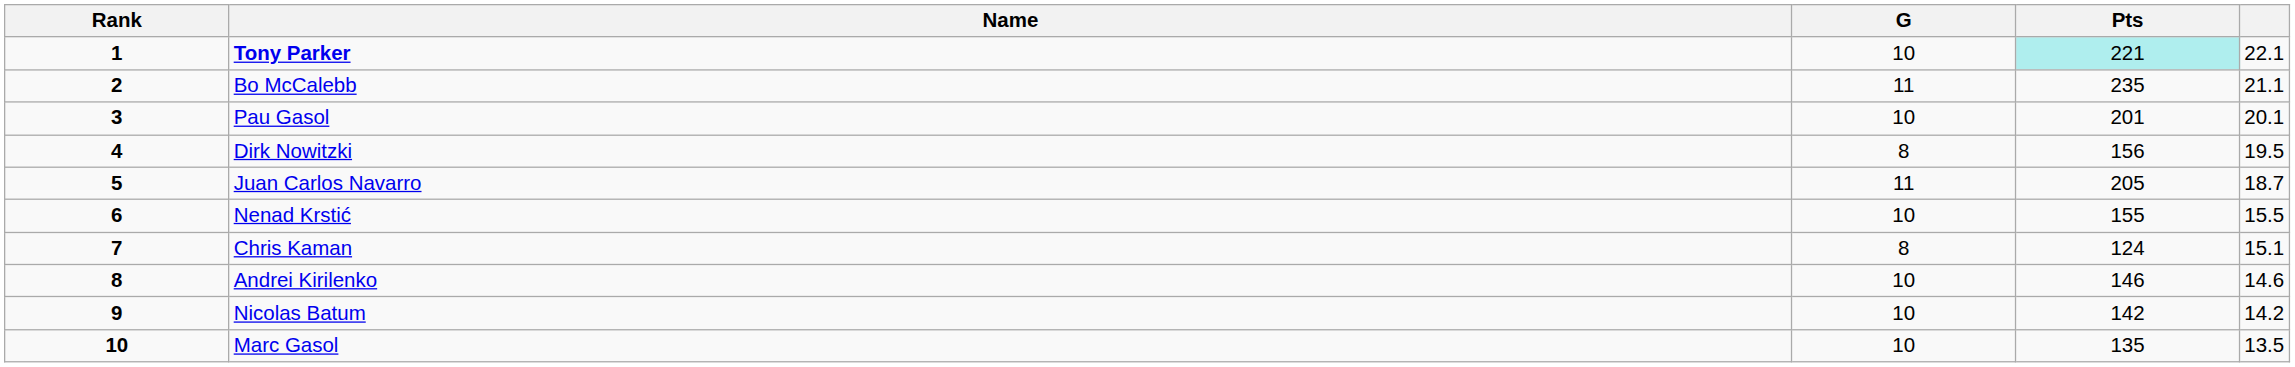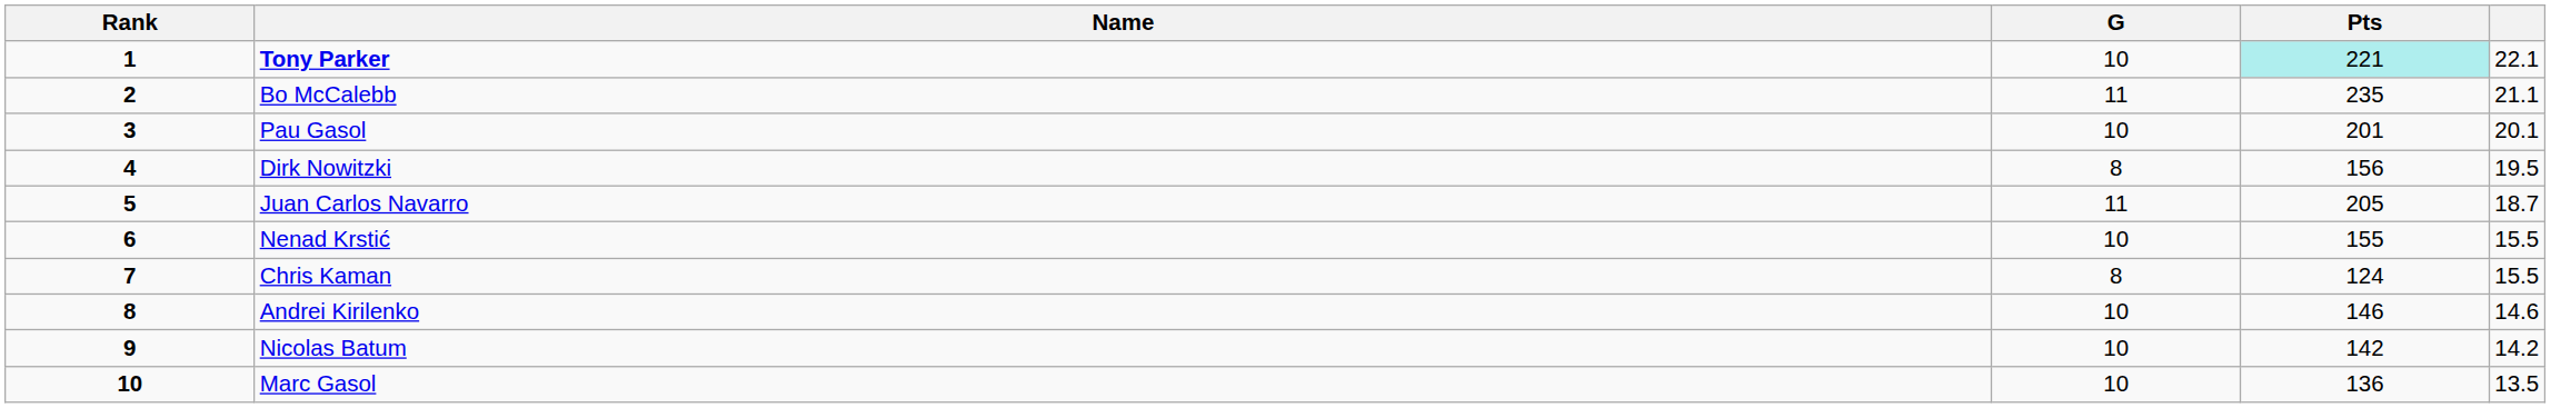Chris Kaman | column 5: 15.1 -> 15.5
Marc Gasol | Pts: 135 -> 136
